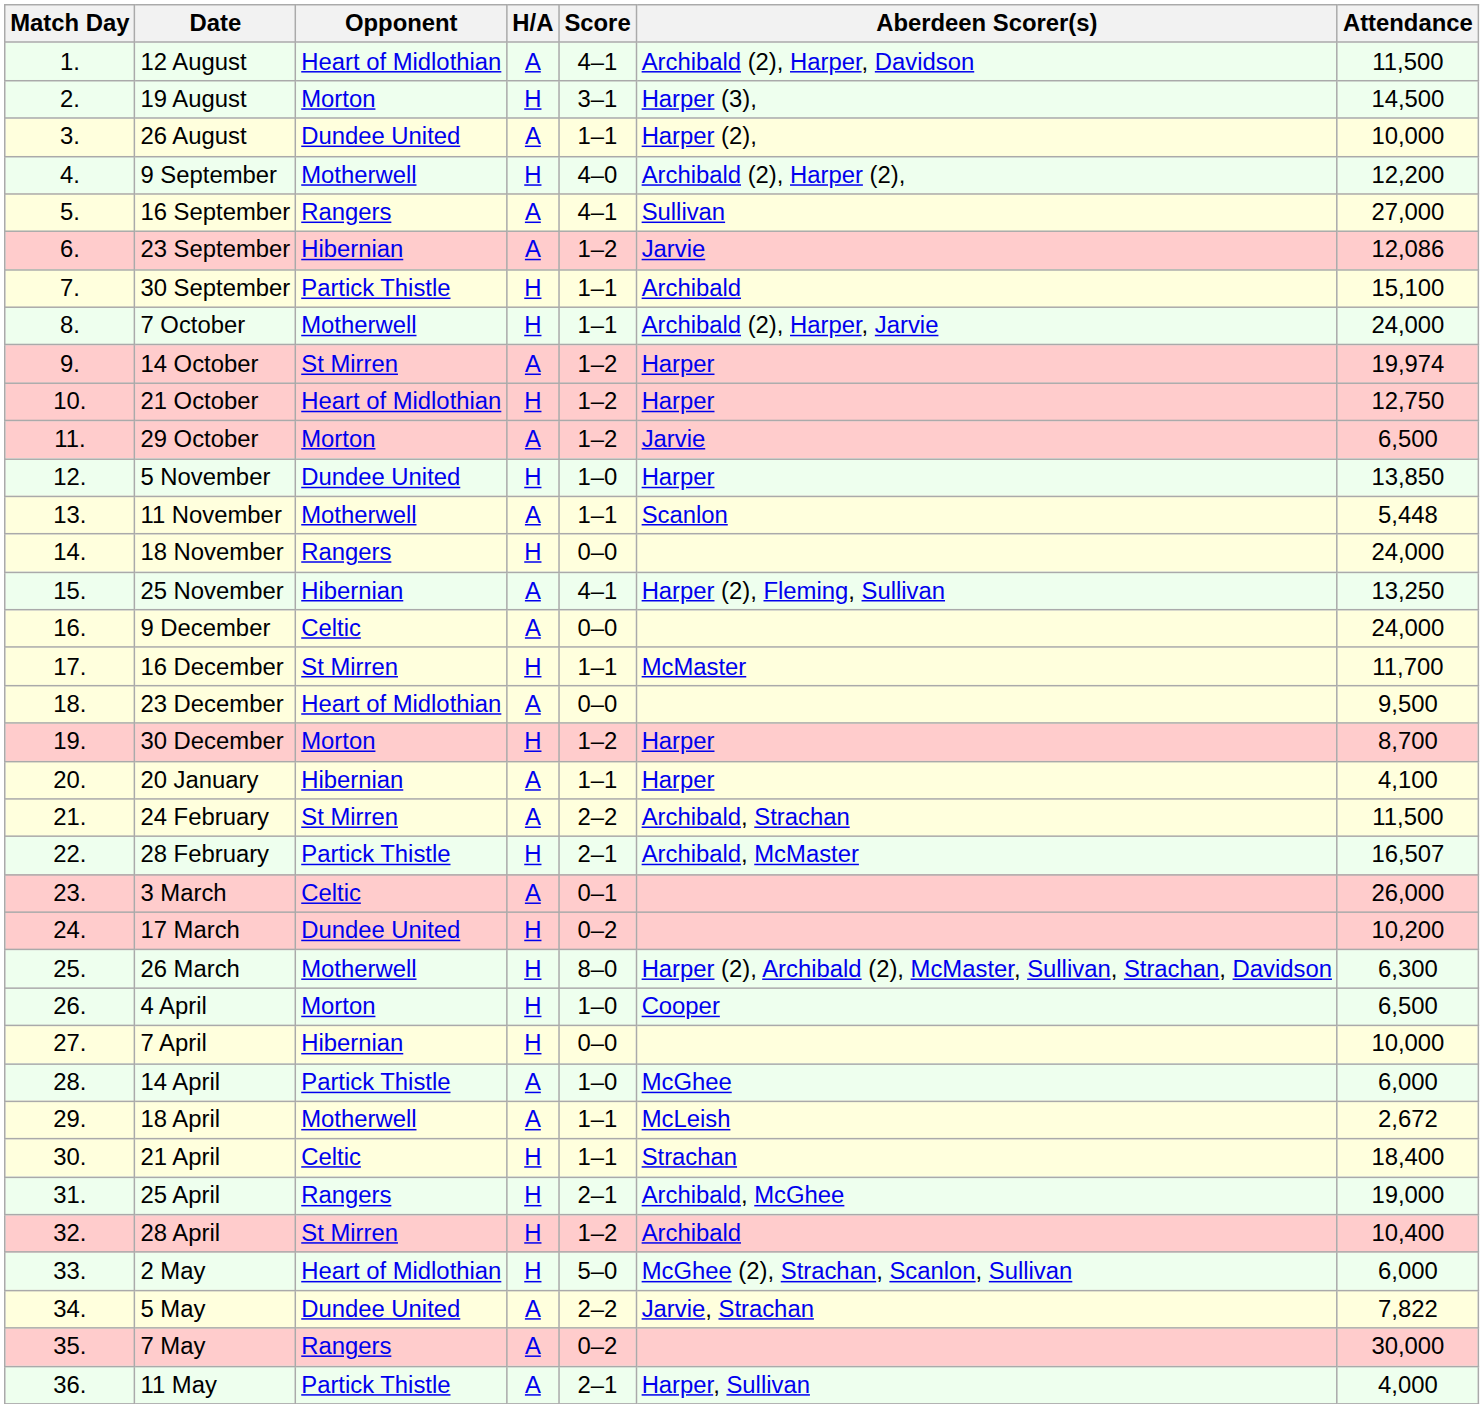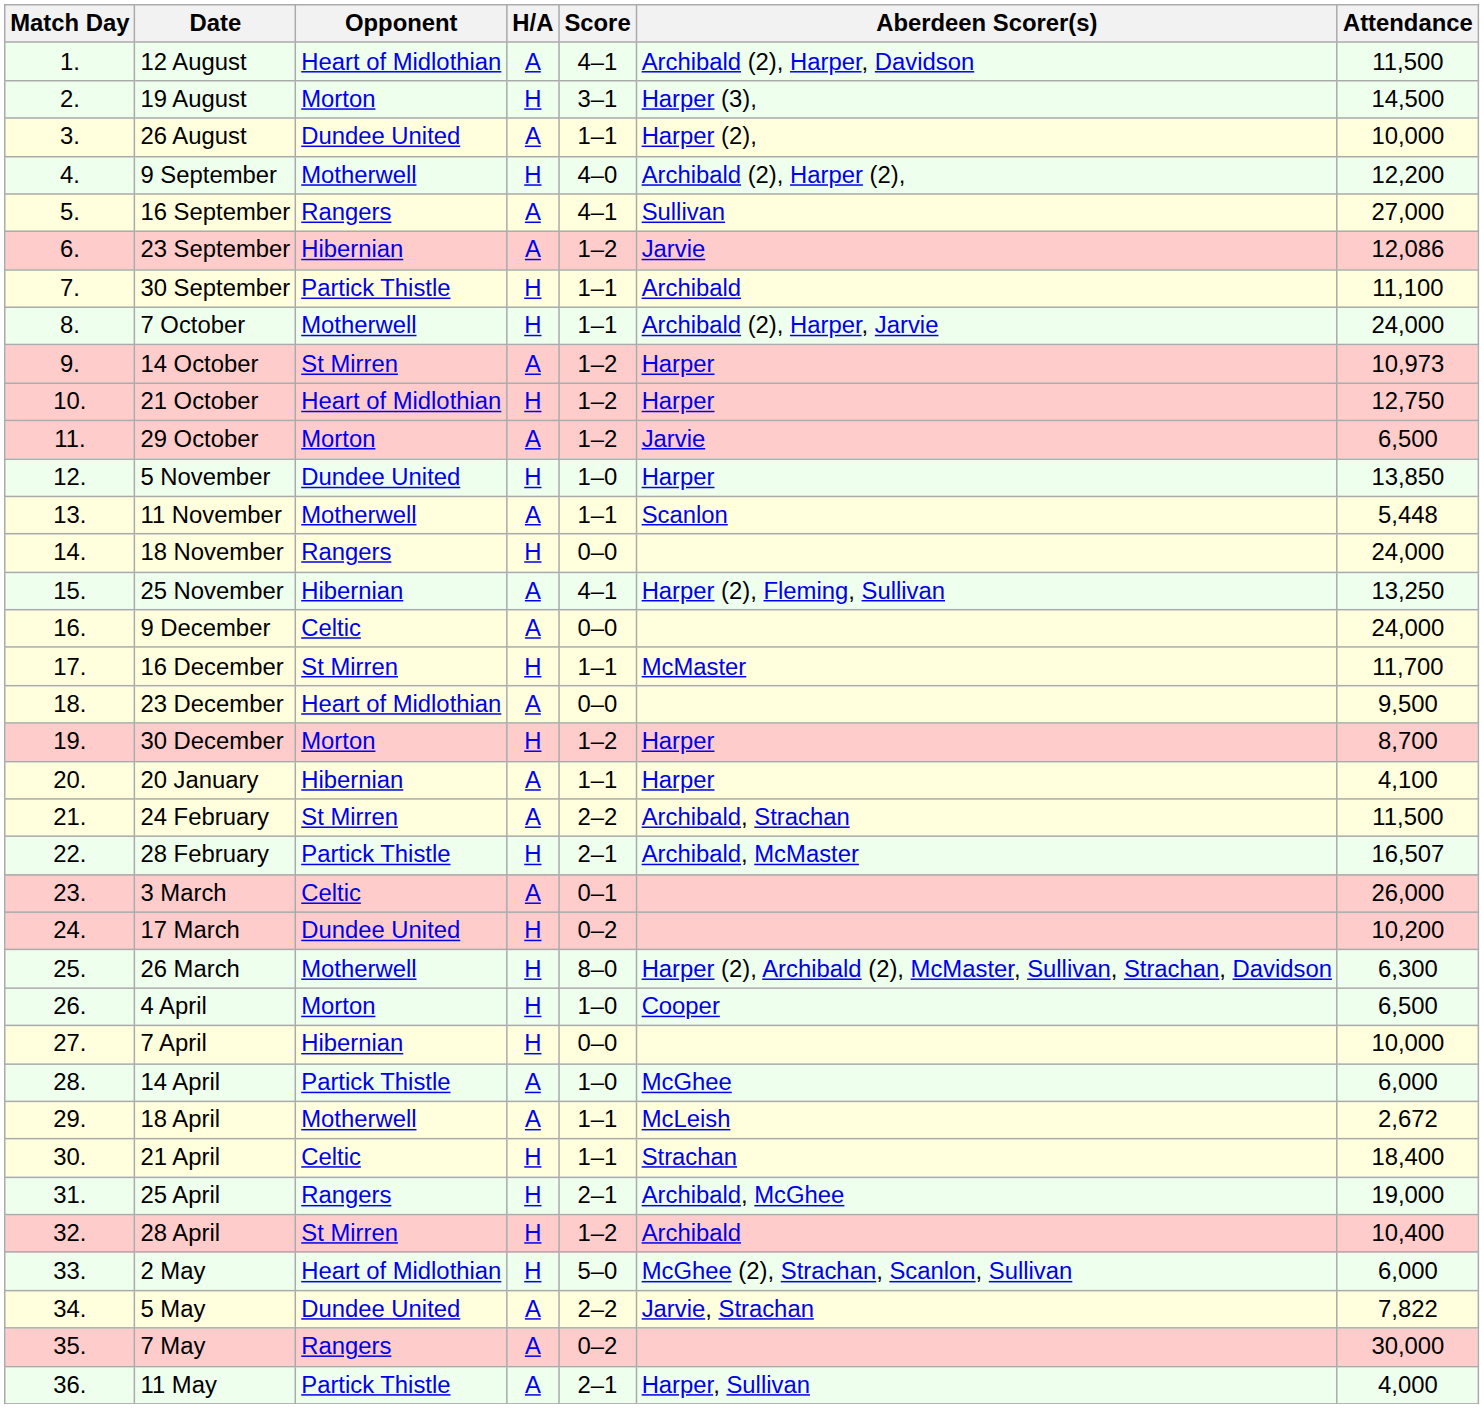30 September | Attendance: 15,100 -> 11,100
14 October | Attendance: 19,974 -> 10,973
